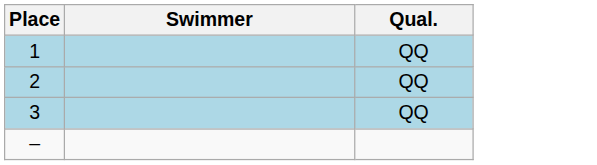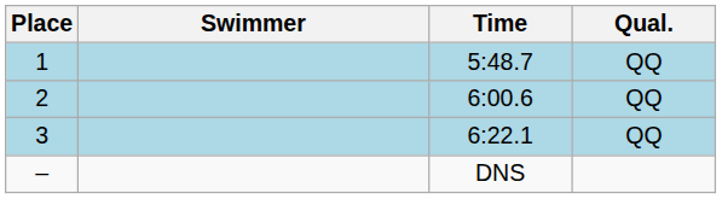+ column: Time | 5:48.7 | 6:00.6 | 6:22.1 | DNS
